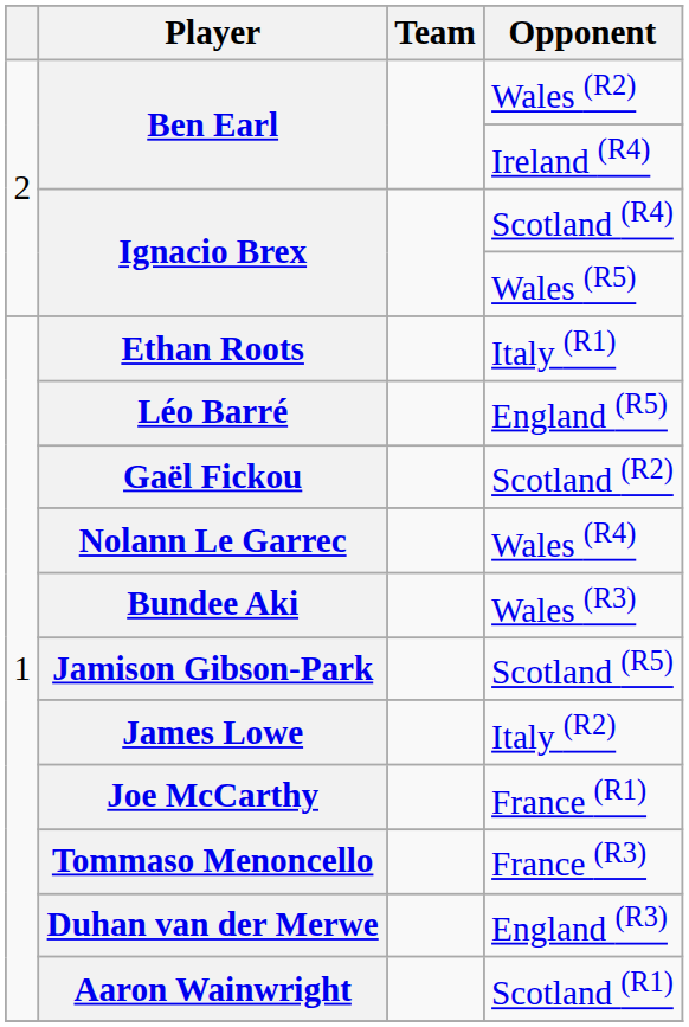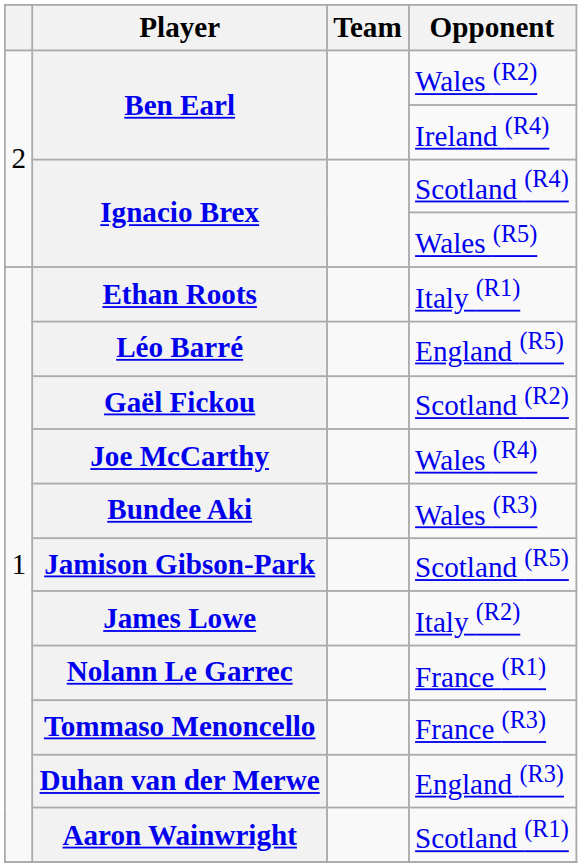Wales (R4) | Player: Nolann Le Garrec -> Joe McCarthy
France (R1) | Player: Joe McCarthy -> Nolann Le Garrec
